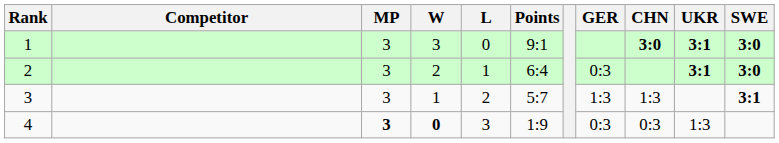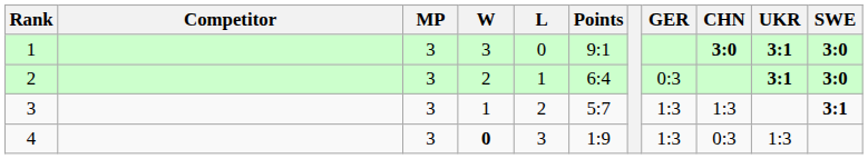4 | MP: bold -> normal
4 | GER: 0:3 -> 1:3
